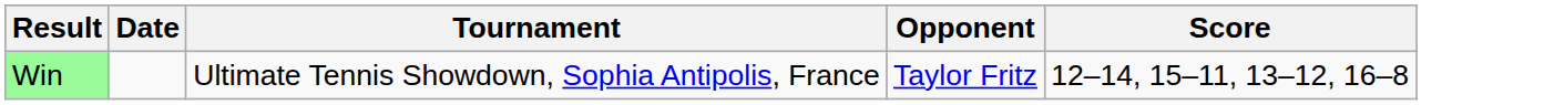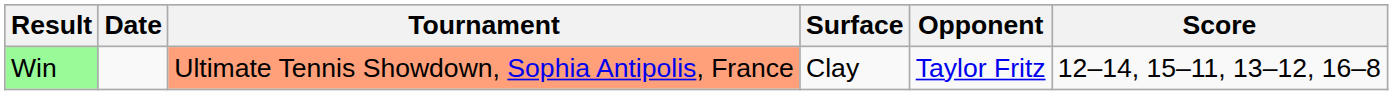+ column: Surface | Clay
Win | Tournament: no background -> lightsalmon background
